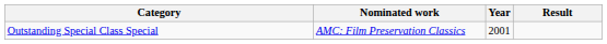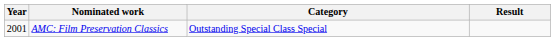columns swapped: Year <-> Category
